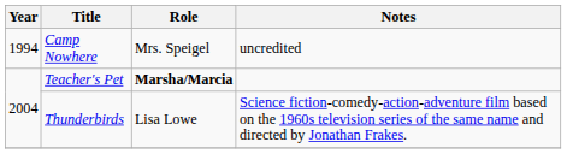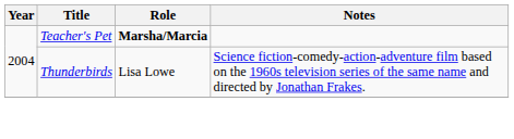- row: 1994 | Camp Nowhere | Mrs. Speigel | uncredited
